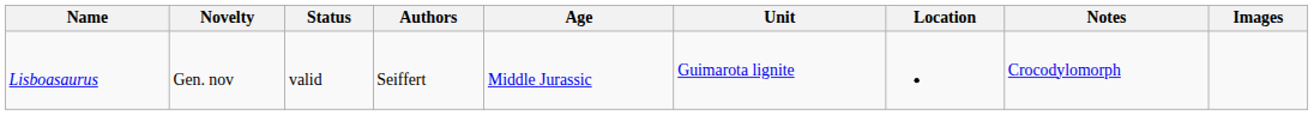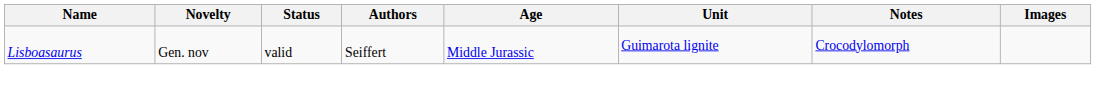- column: Location
